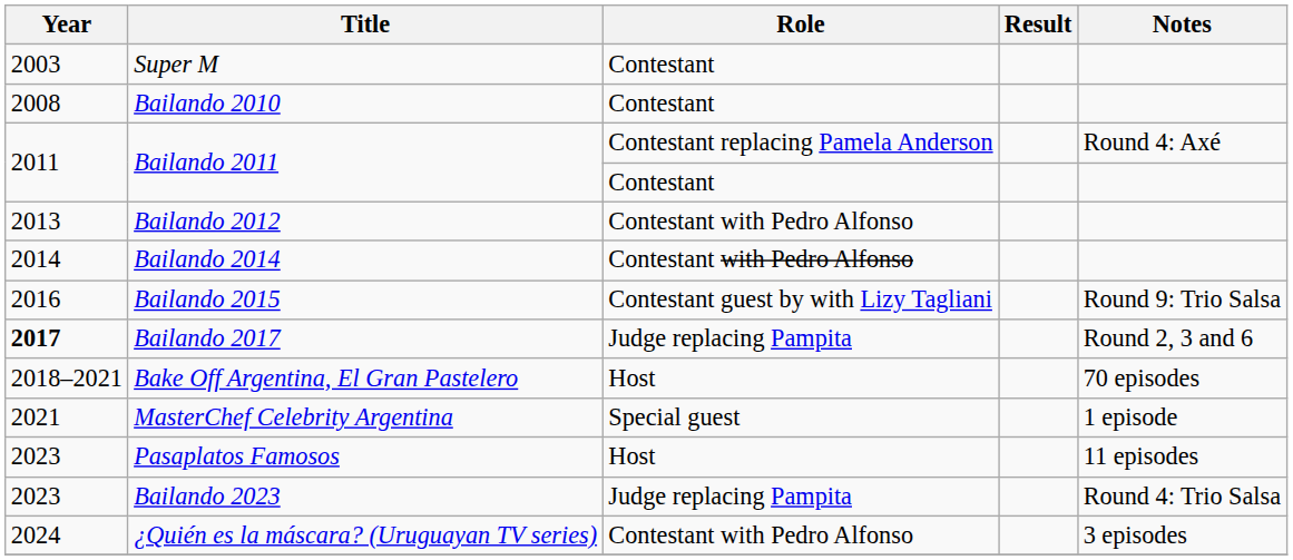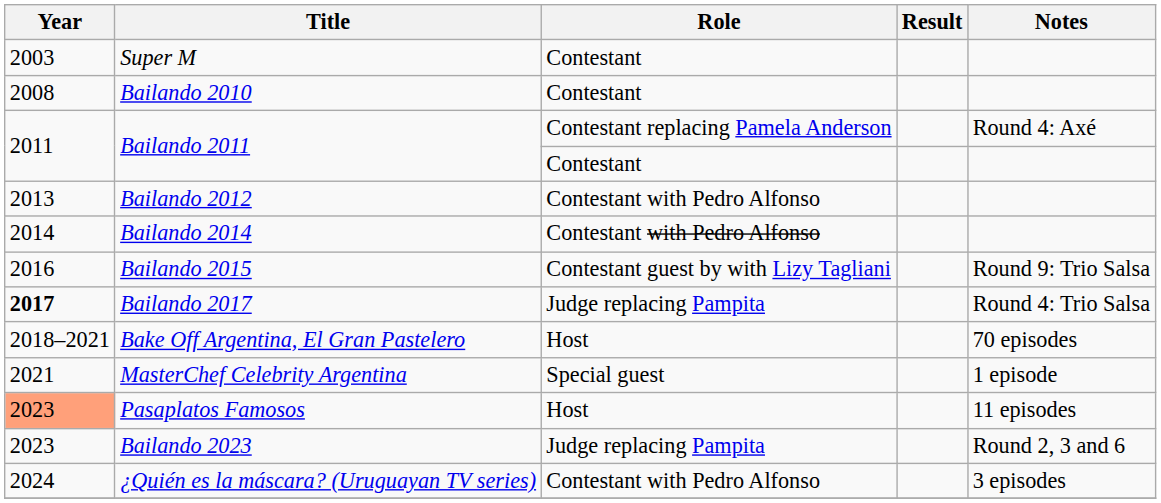Bailando 2017 | Notes: Round 2, 3 and 6 -> Round 4: Trio Salsa
Pasaplatos Famosos | Year: no background -> lightsalmon background
Bailando 2023 | Notes: Round 4: Trio Salsa -> Round 2, 3 and 6
